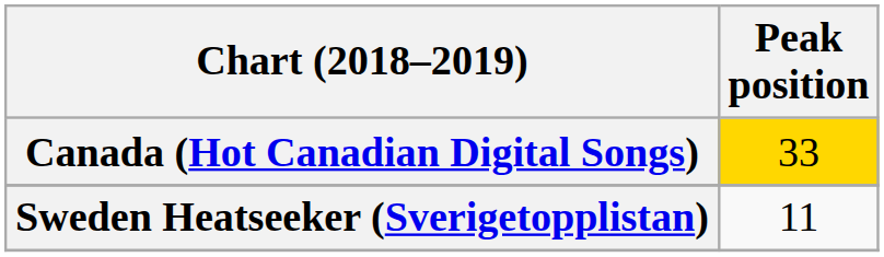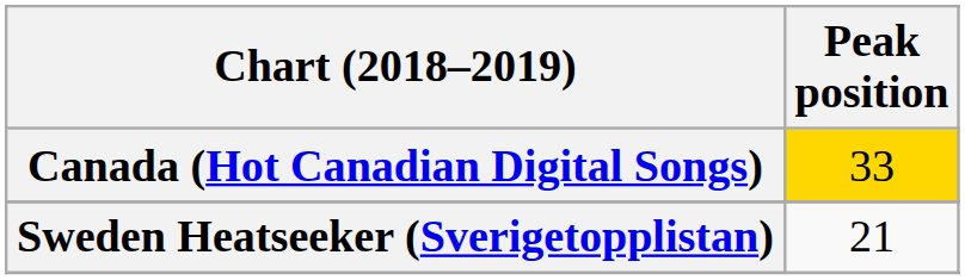Sweden Heatseeker (Sverigetopplistan) | Peak position: 11 -> 21
